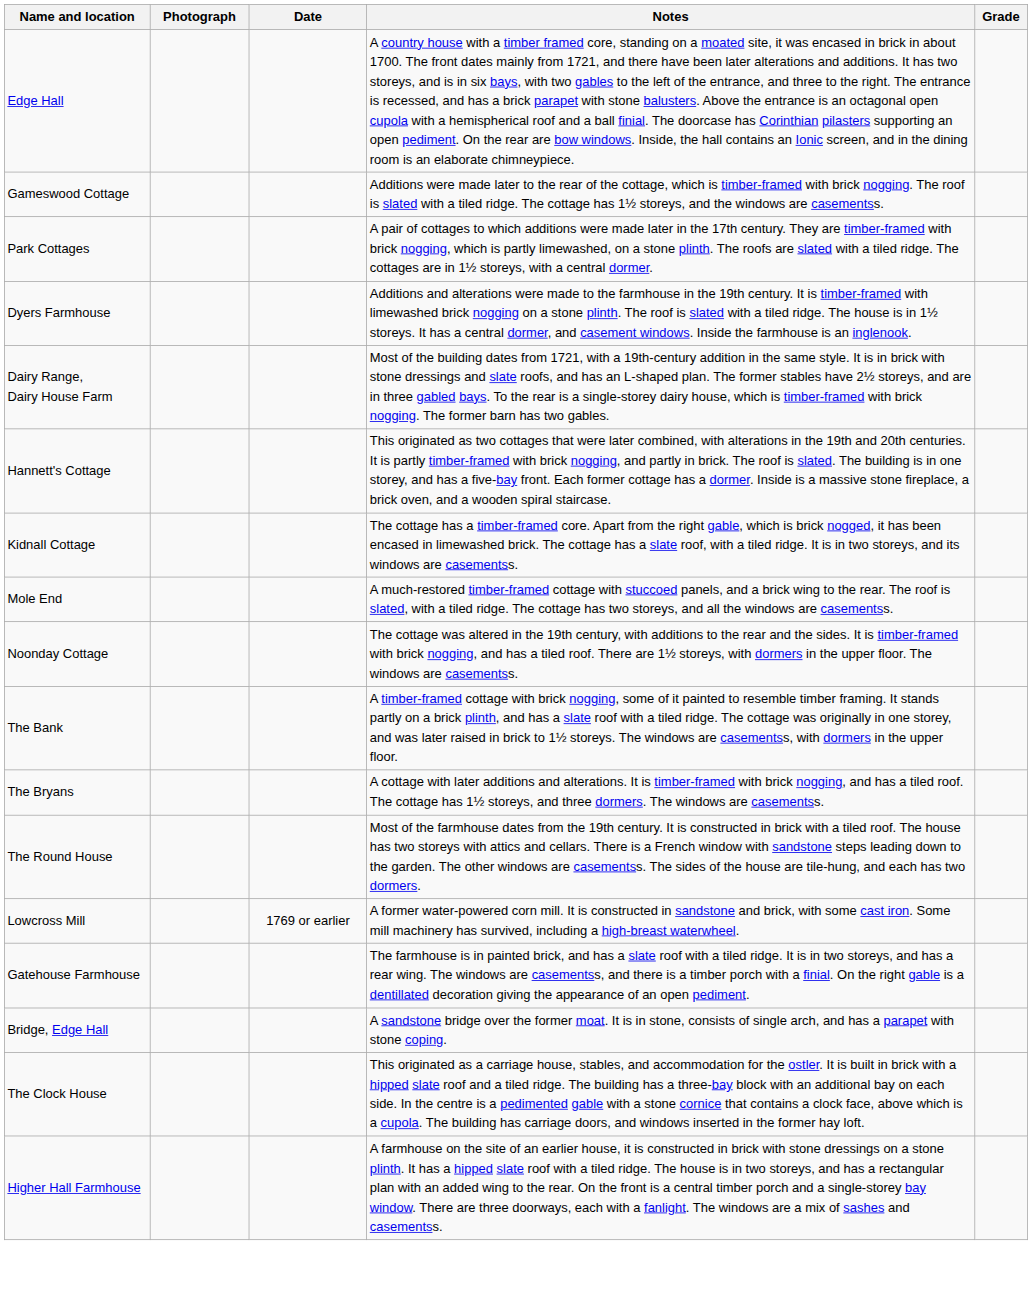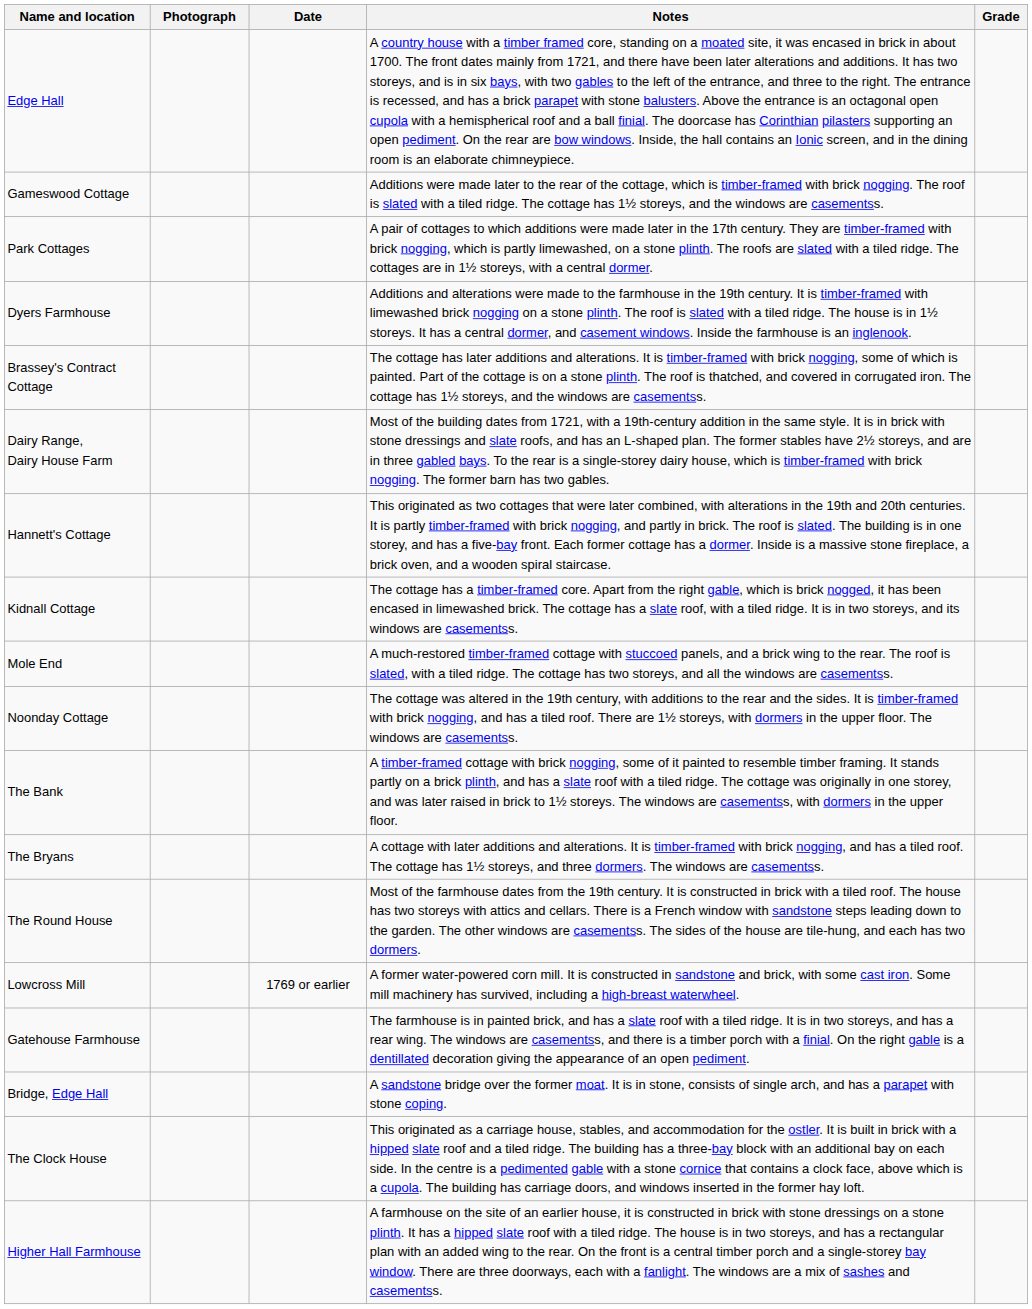+ row: Brassey's Contract Cottage | The cottage has later additions and alterations. It is timber-framed with brick nogging, some of which is painted. Part of the cottage is on a stone plinth. The roof is thatched, and covered in corrugated iron. The cottage has 1½ storeys, and the windows are casementss.
